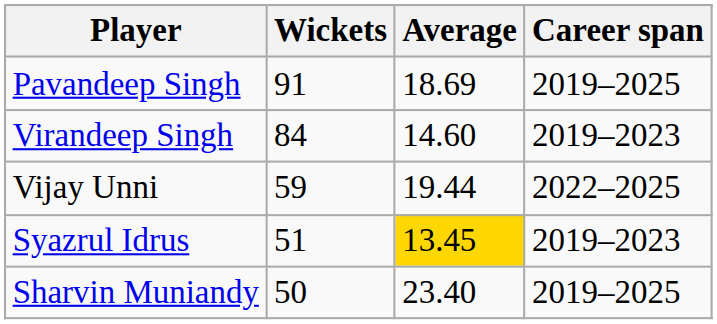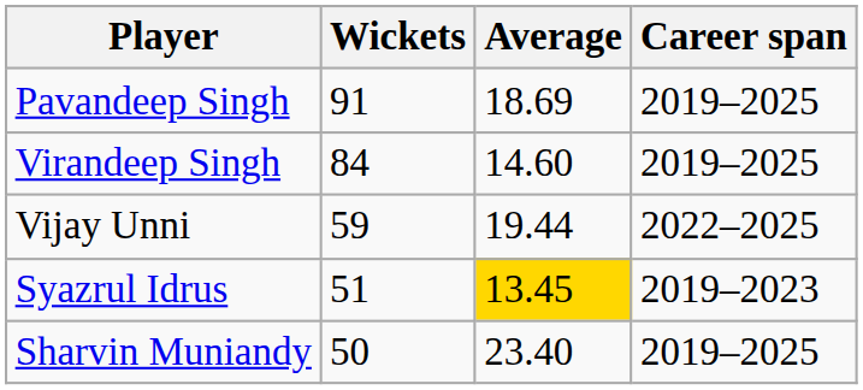Virandeep Singh | Career span: 2019–2023 -> 2019–2025
